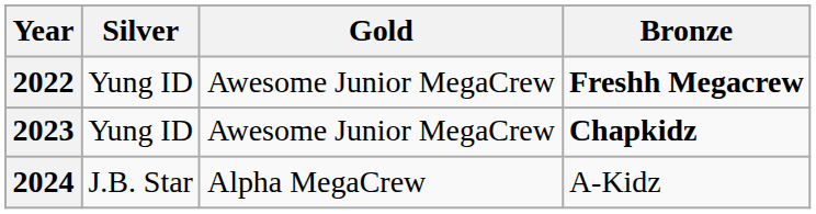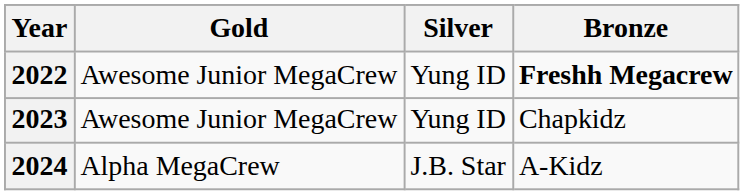columns swapped: Gold <-> Silver
2023 | Bronze: bold -> normal
